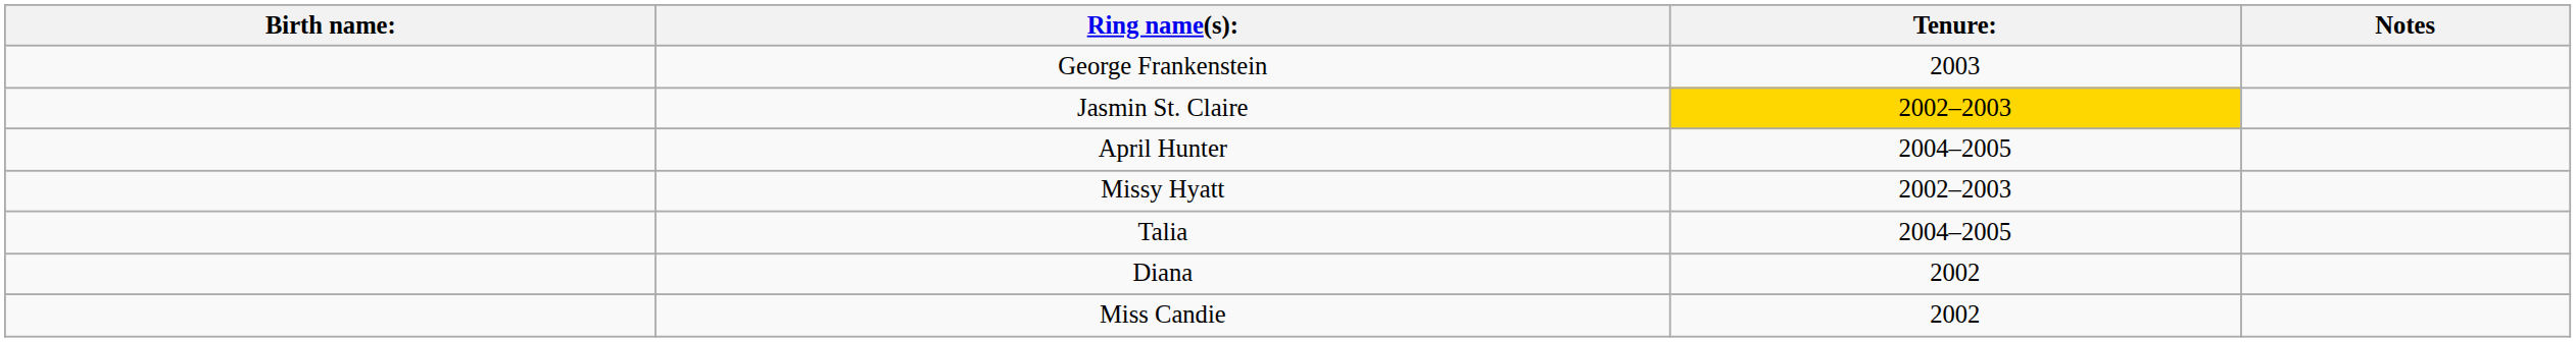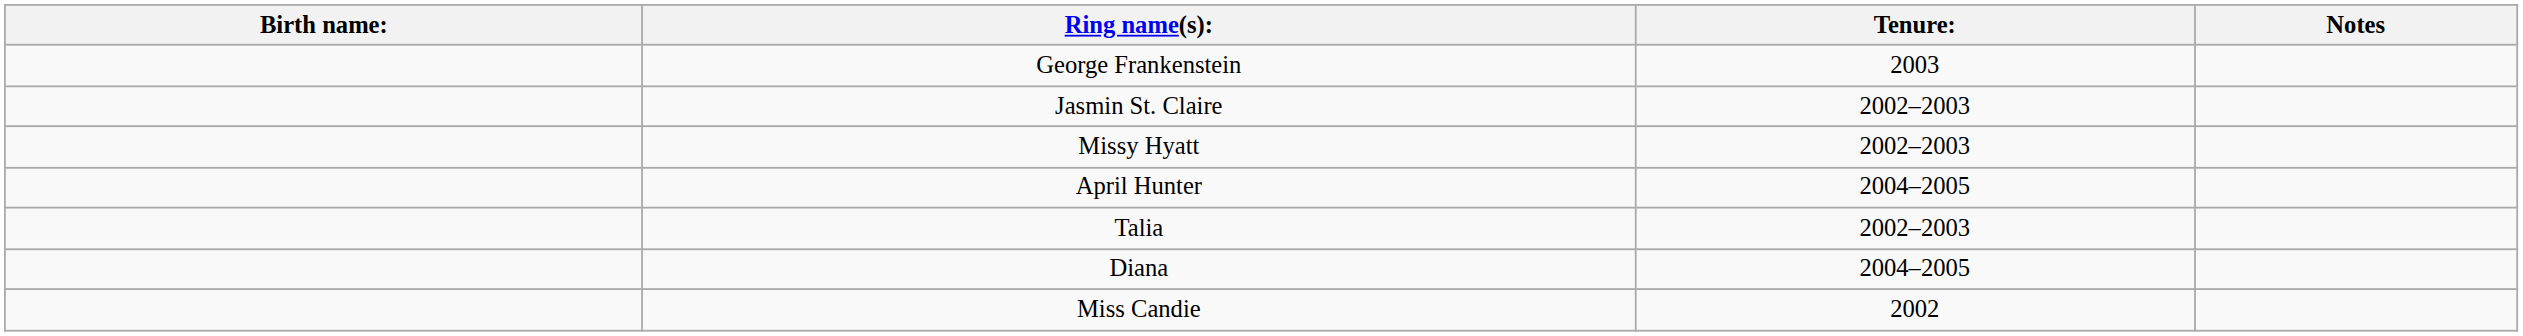Jasmin St. Claire | Tenure:: gold background -> no background
rows swapped: April Hunter <-> Missy Hyatt
Talia | Tenure:: 2004–2005 -> 2002–2003
Diana | Tenure:: 2002 -> 2004–2005
